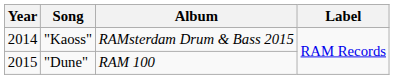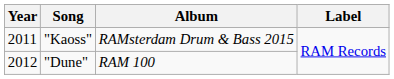"Kaoss" | Year: 2014 -> 2011
"Dune" | Year: 2015 -> 2012
